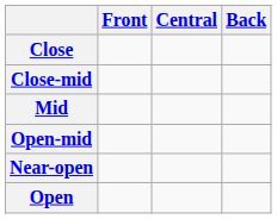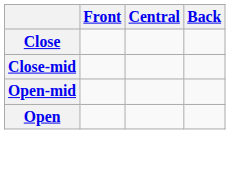- row: Mid
- row: Near-open
